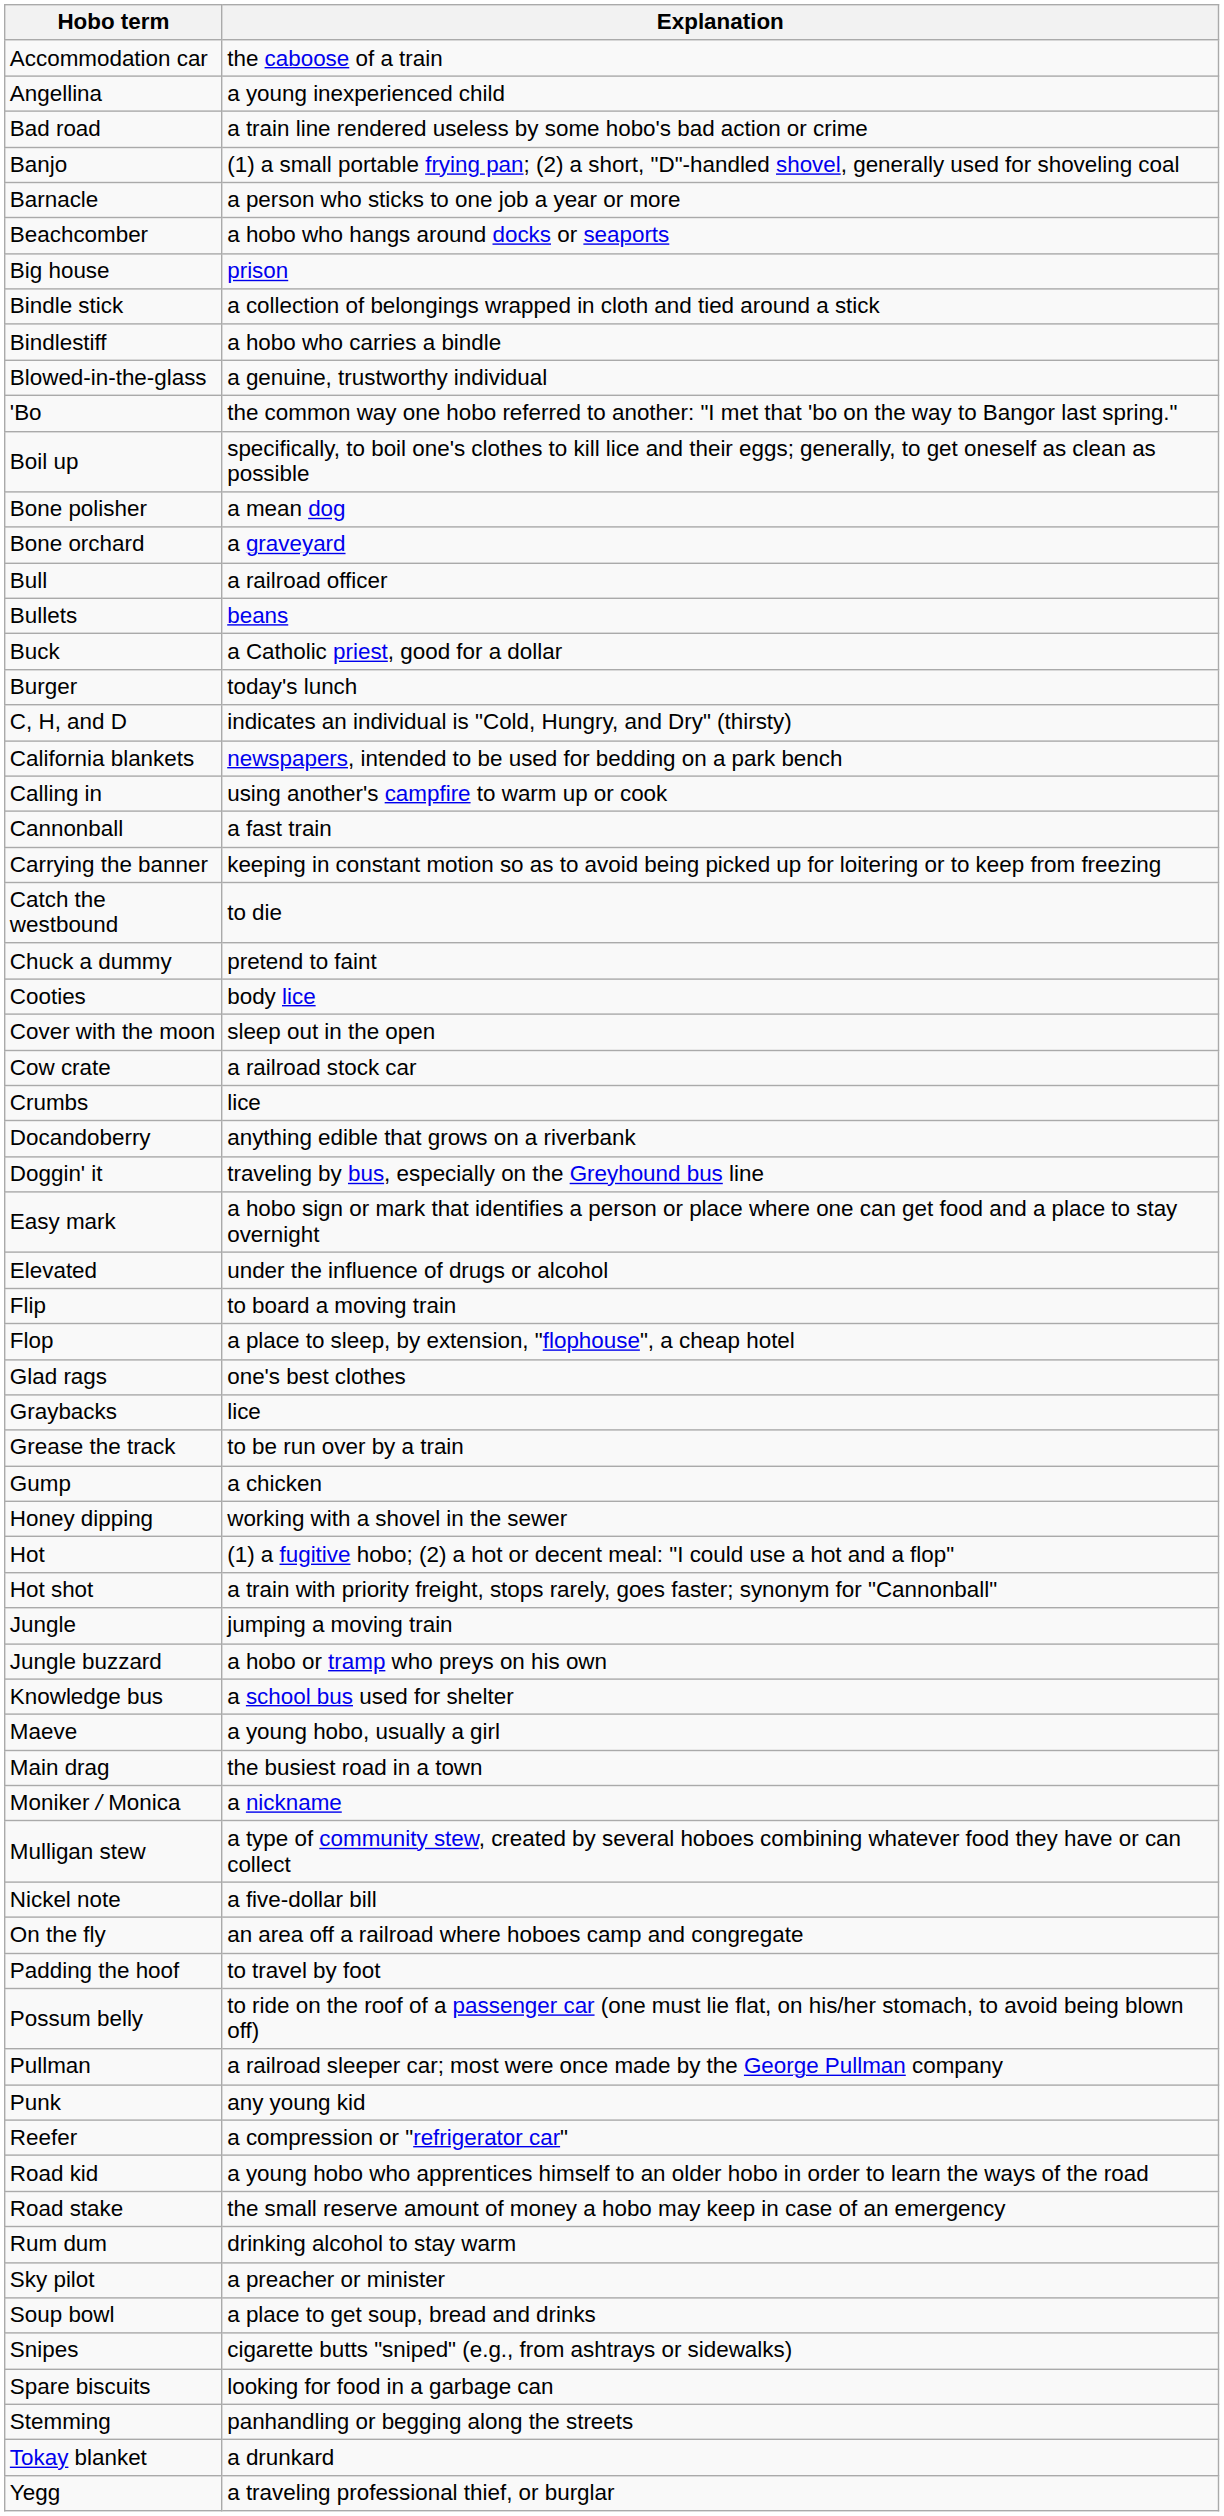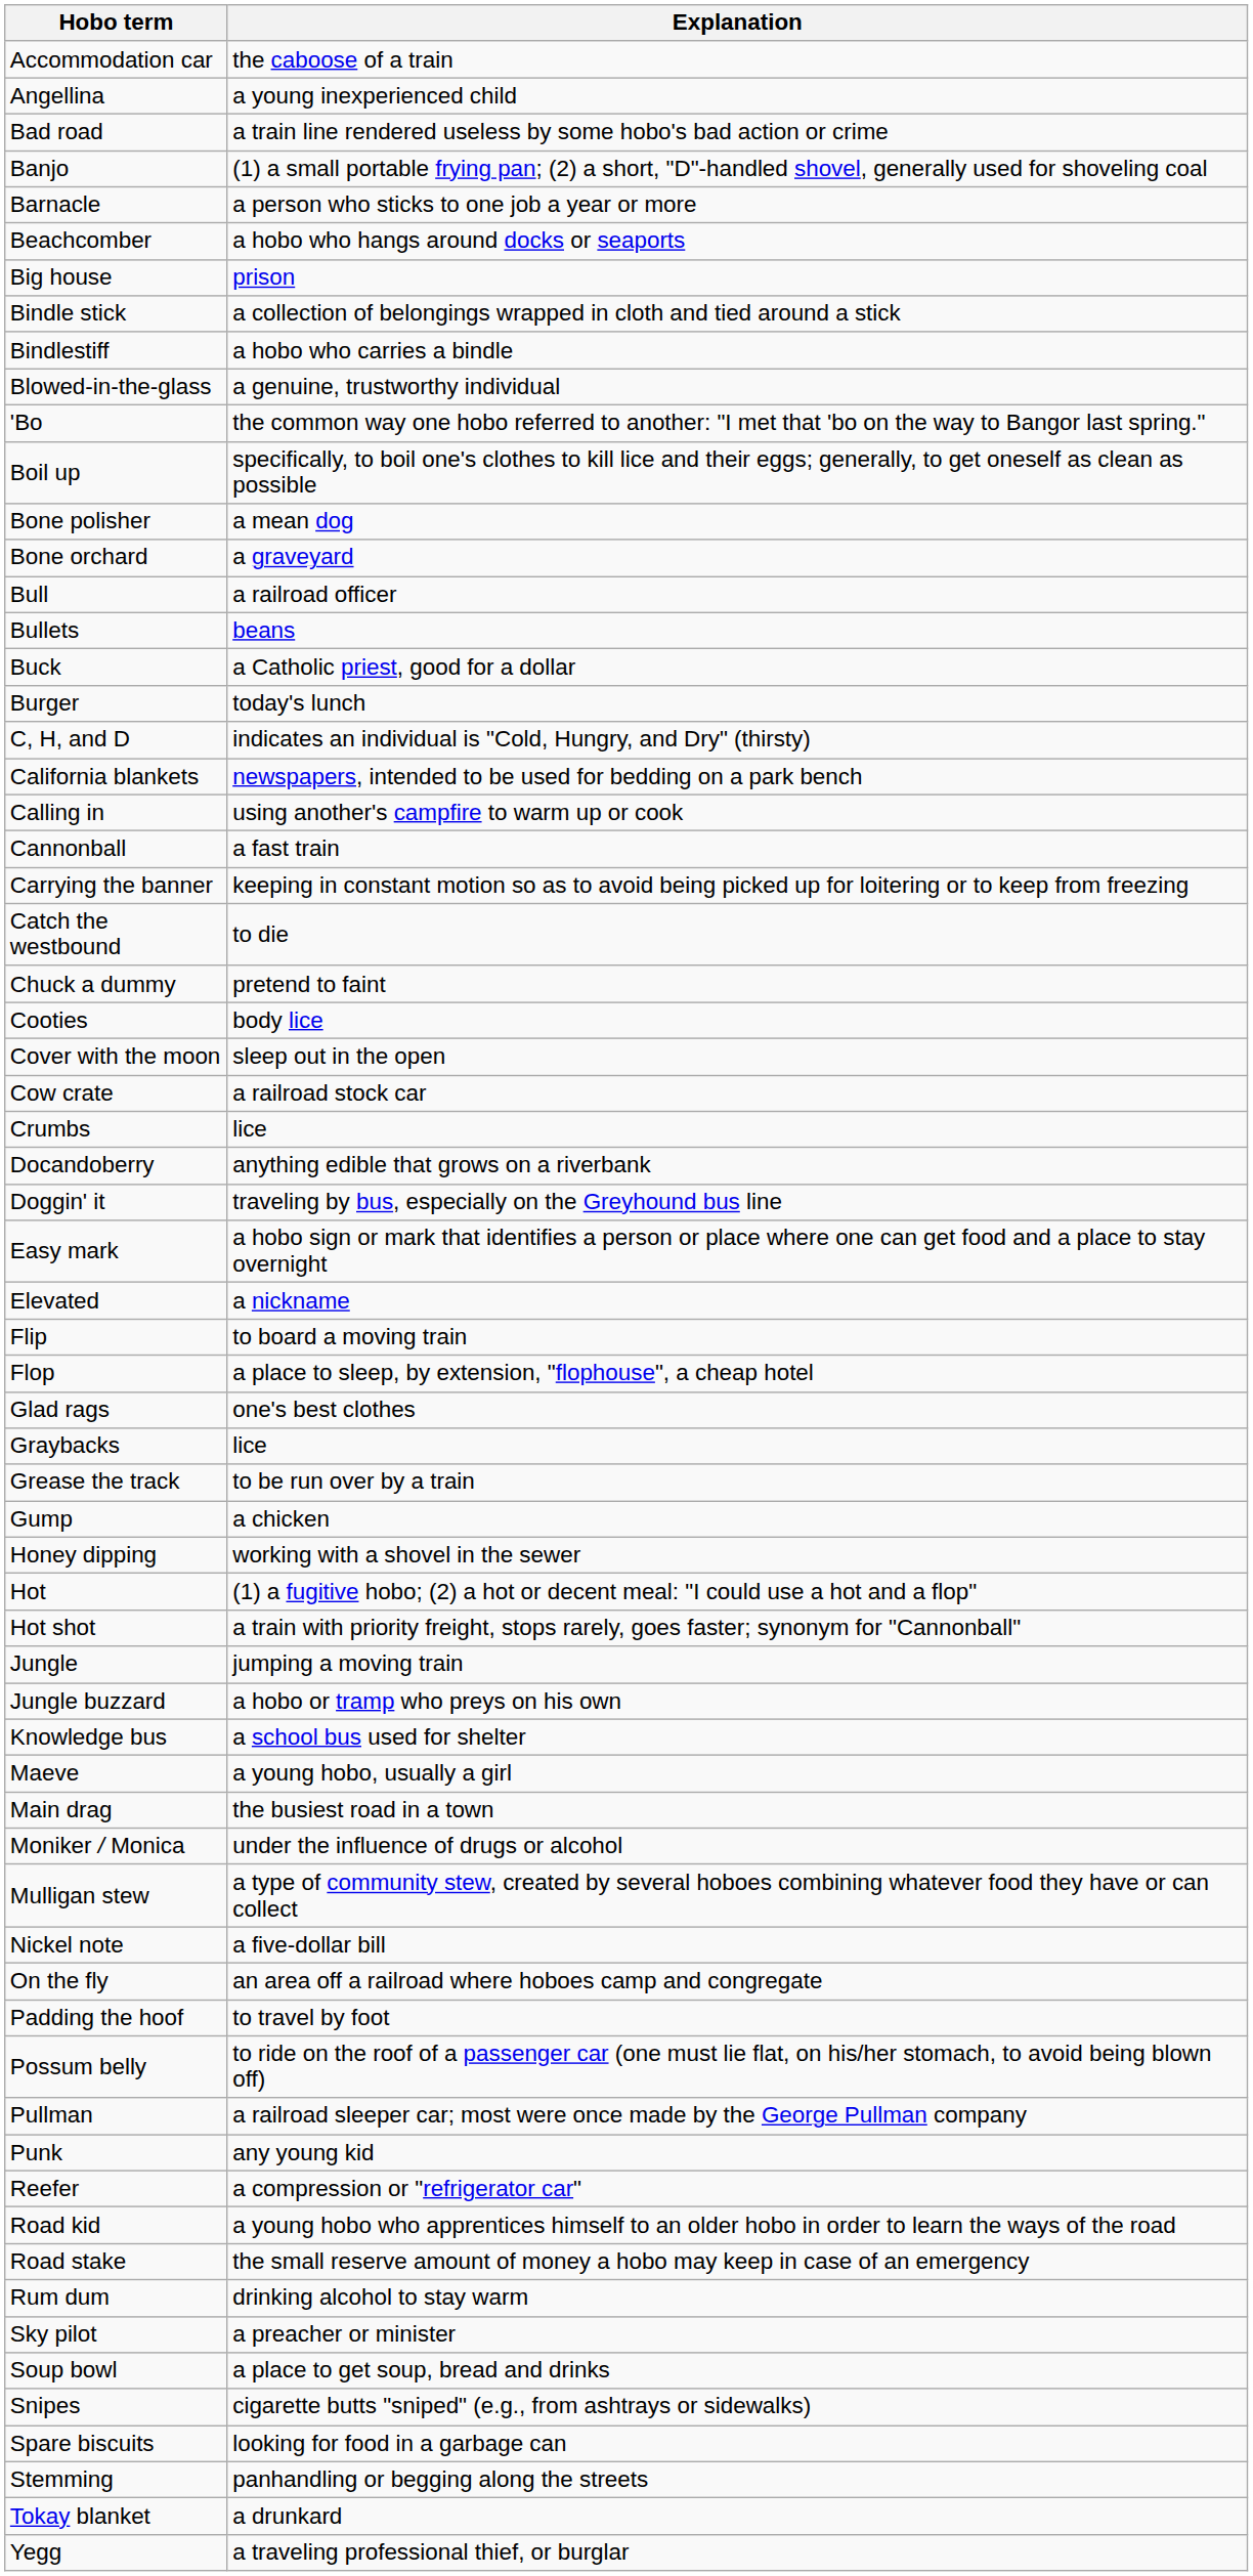Elevated | Explanation: under the influence of drugs or alcohol -> a nickname
Moniker / Monica | Explanation: a nickname -> under the influence of drugs or alcohol
